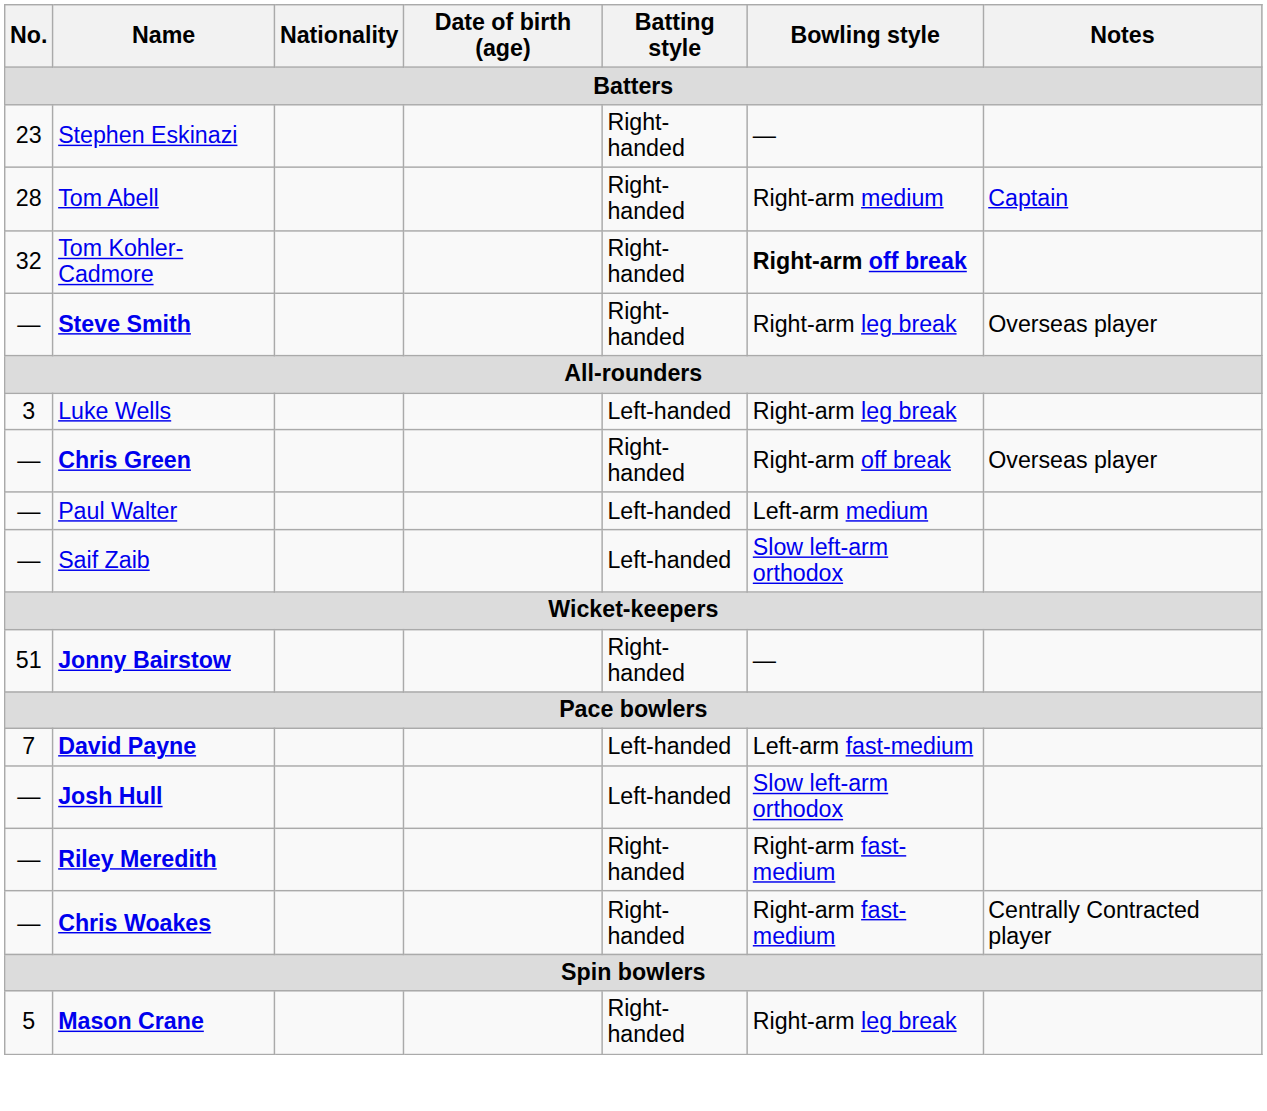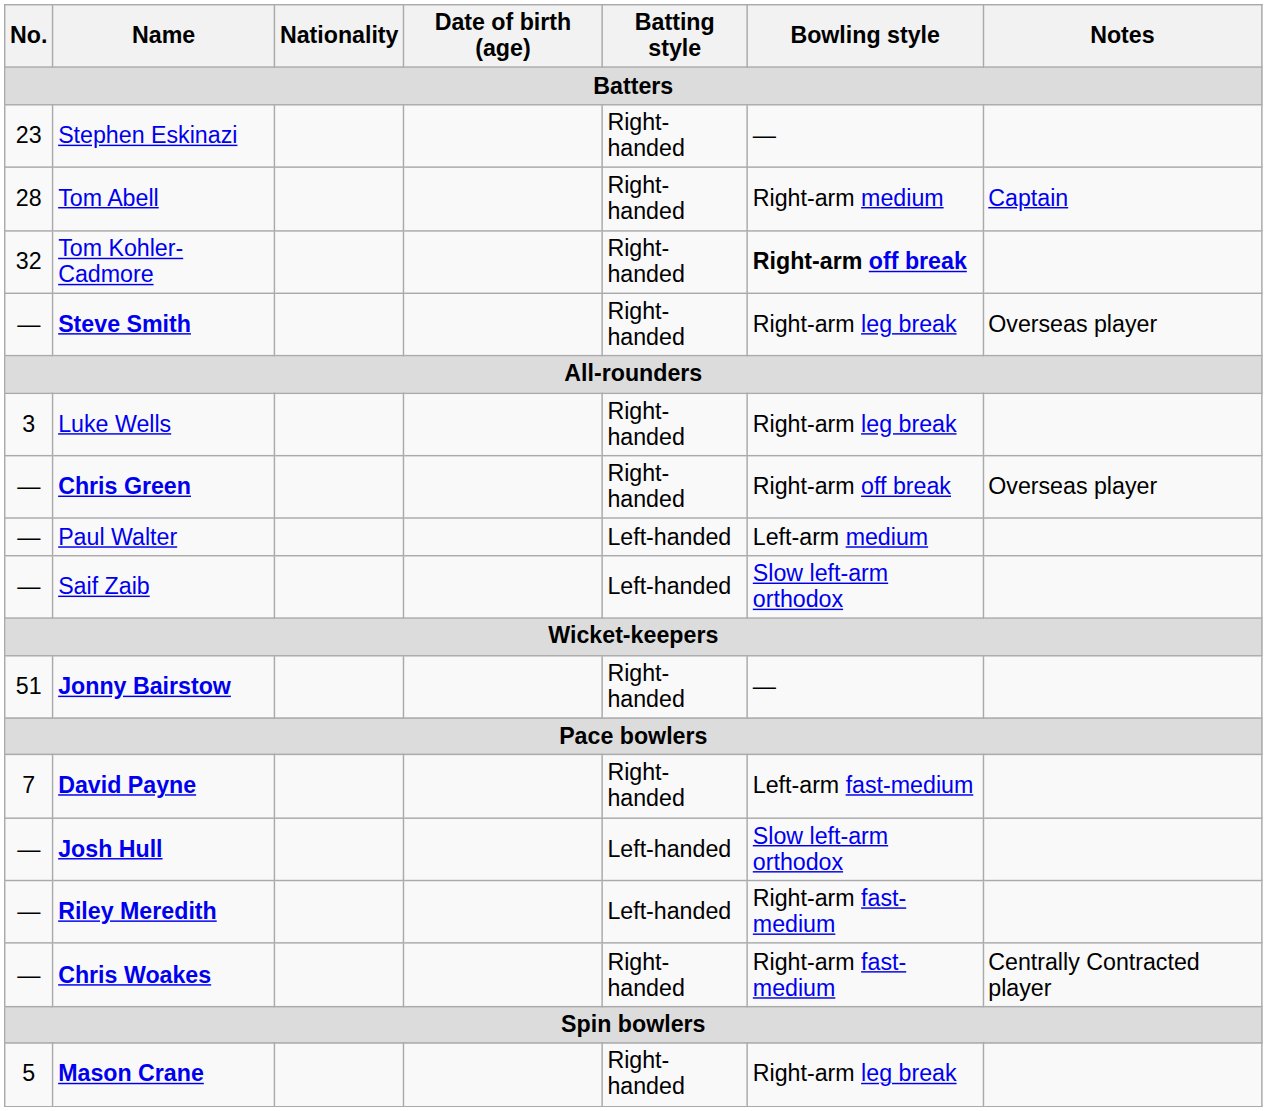Luke Wells | Batting style: Left-handed -> Right-handed
David Payne | Batting style: Left-handed -> Right-handed
Riley Meredith | Batting style: Right-handed -> Left-handed
